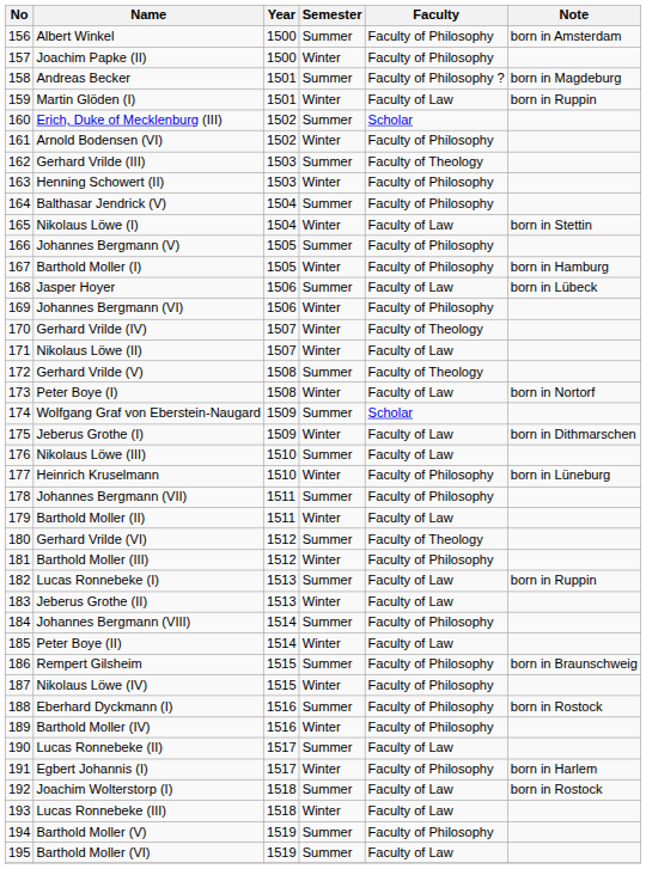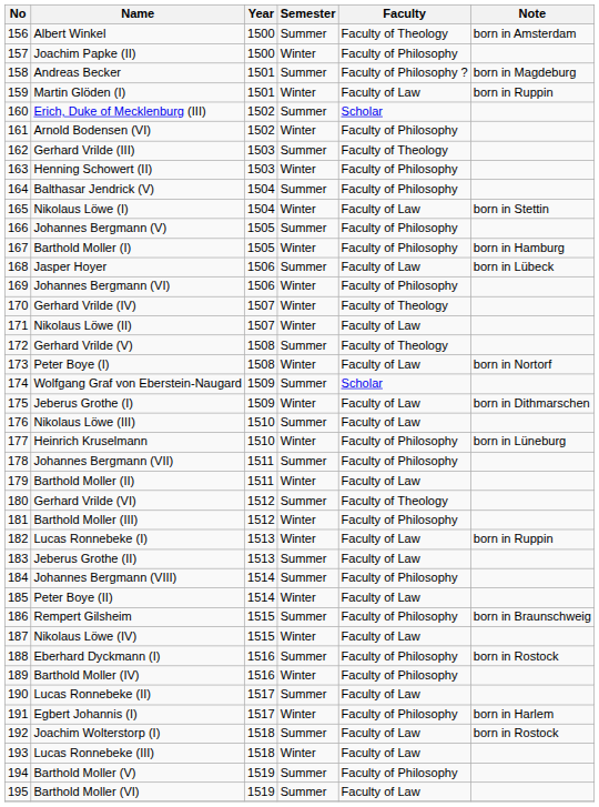Albert Winkel | Faculty: Faculty of Philosophy -> Faculty of Theology
Lucas Ronnebeke (I) | Semester: Summer -> Winter
Jeberus Grothe (II) | Semester: Winter -> Summer
Nikolaus Löwe (IV) | Faculty: Faculty of Philosophy -> Faculty of Law
